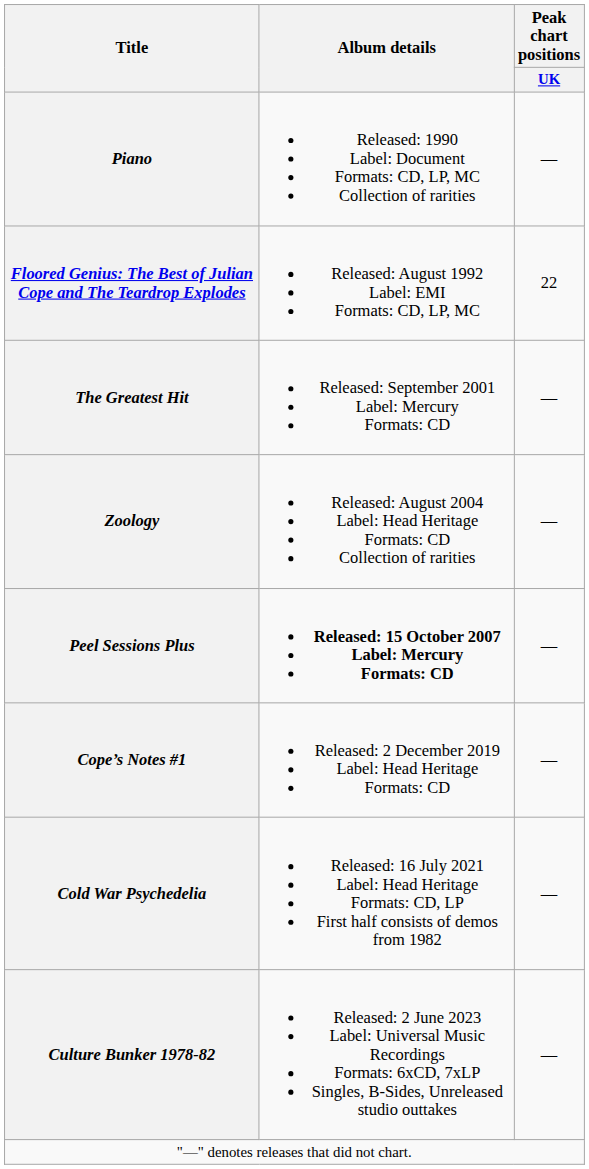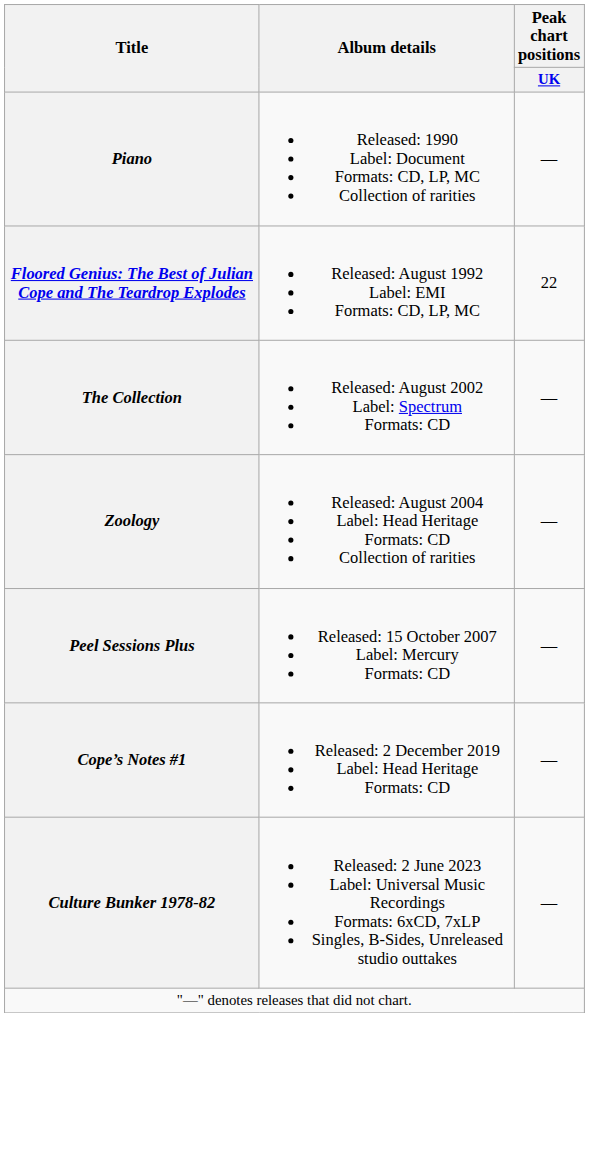- row: The Greatest Hit | Released: September 2001 Label: Mercury Formats: CD | —
+ row: The Collection | Released: August 2002 Label: Spectrum Formats: CD | —
Peel Sessions Plus | Album details: bold -> normal
- row: Cold War Psychedelia | Released: 16 July 2021 Label: Head Heritage Formats: CD, LP First half consists of demos from 1982 | —
